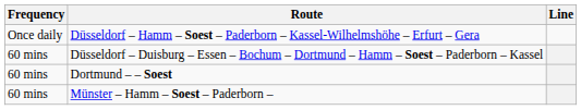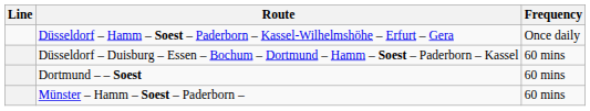columns swapped: Line <-> Frequency
